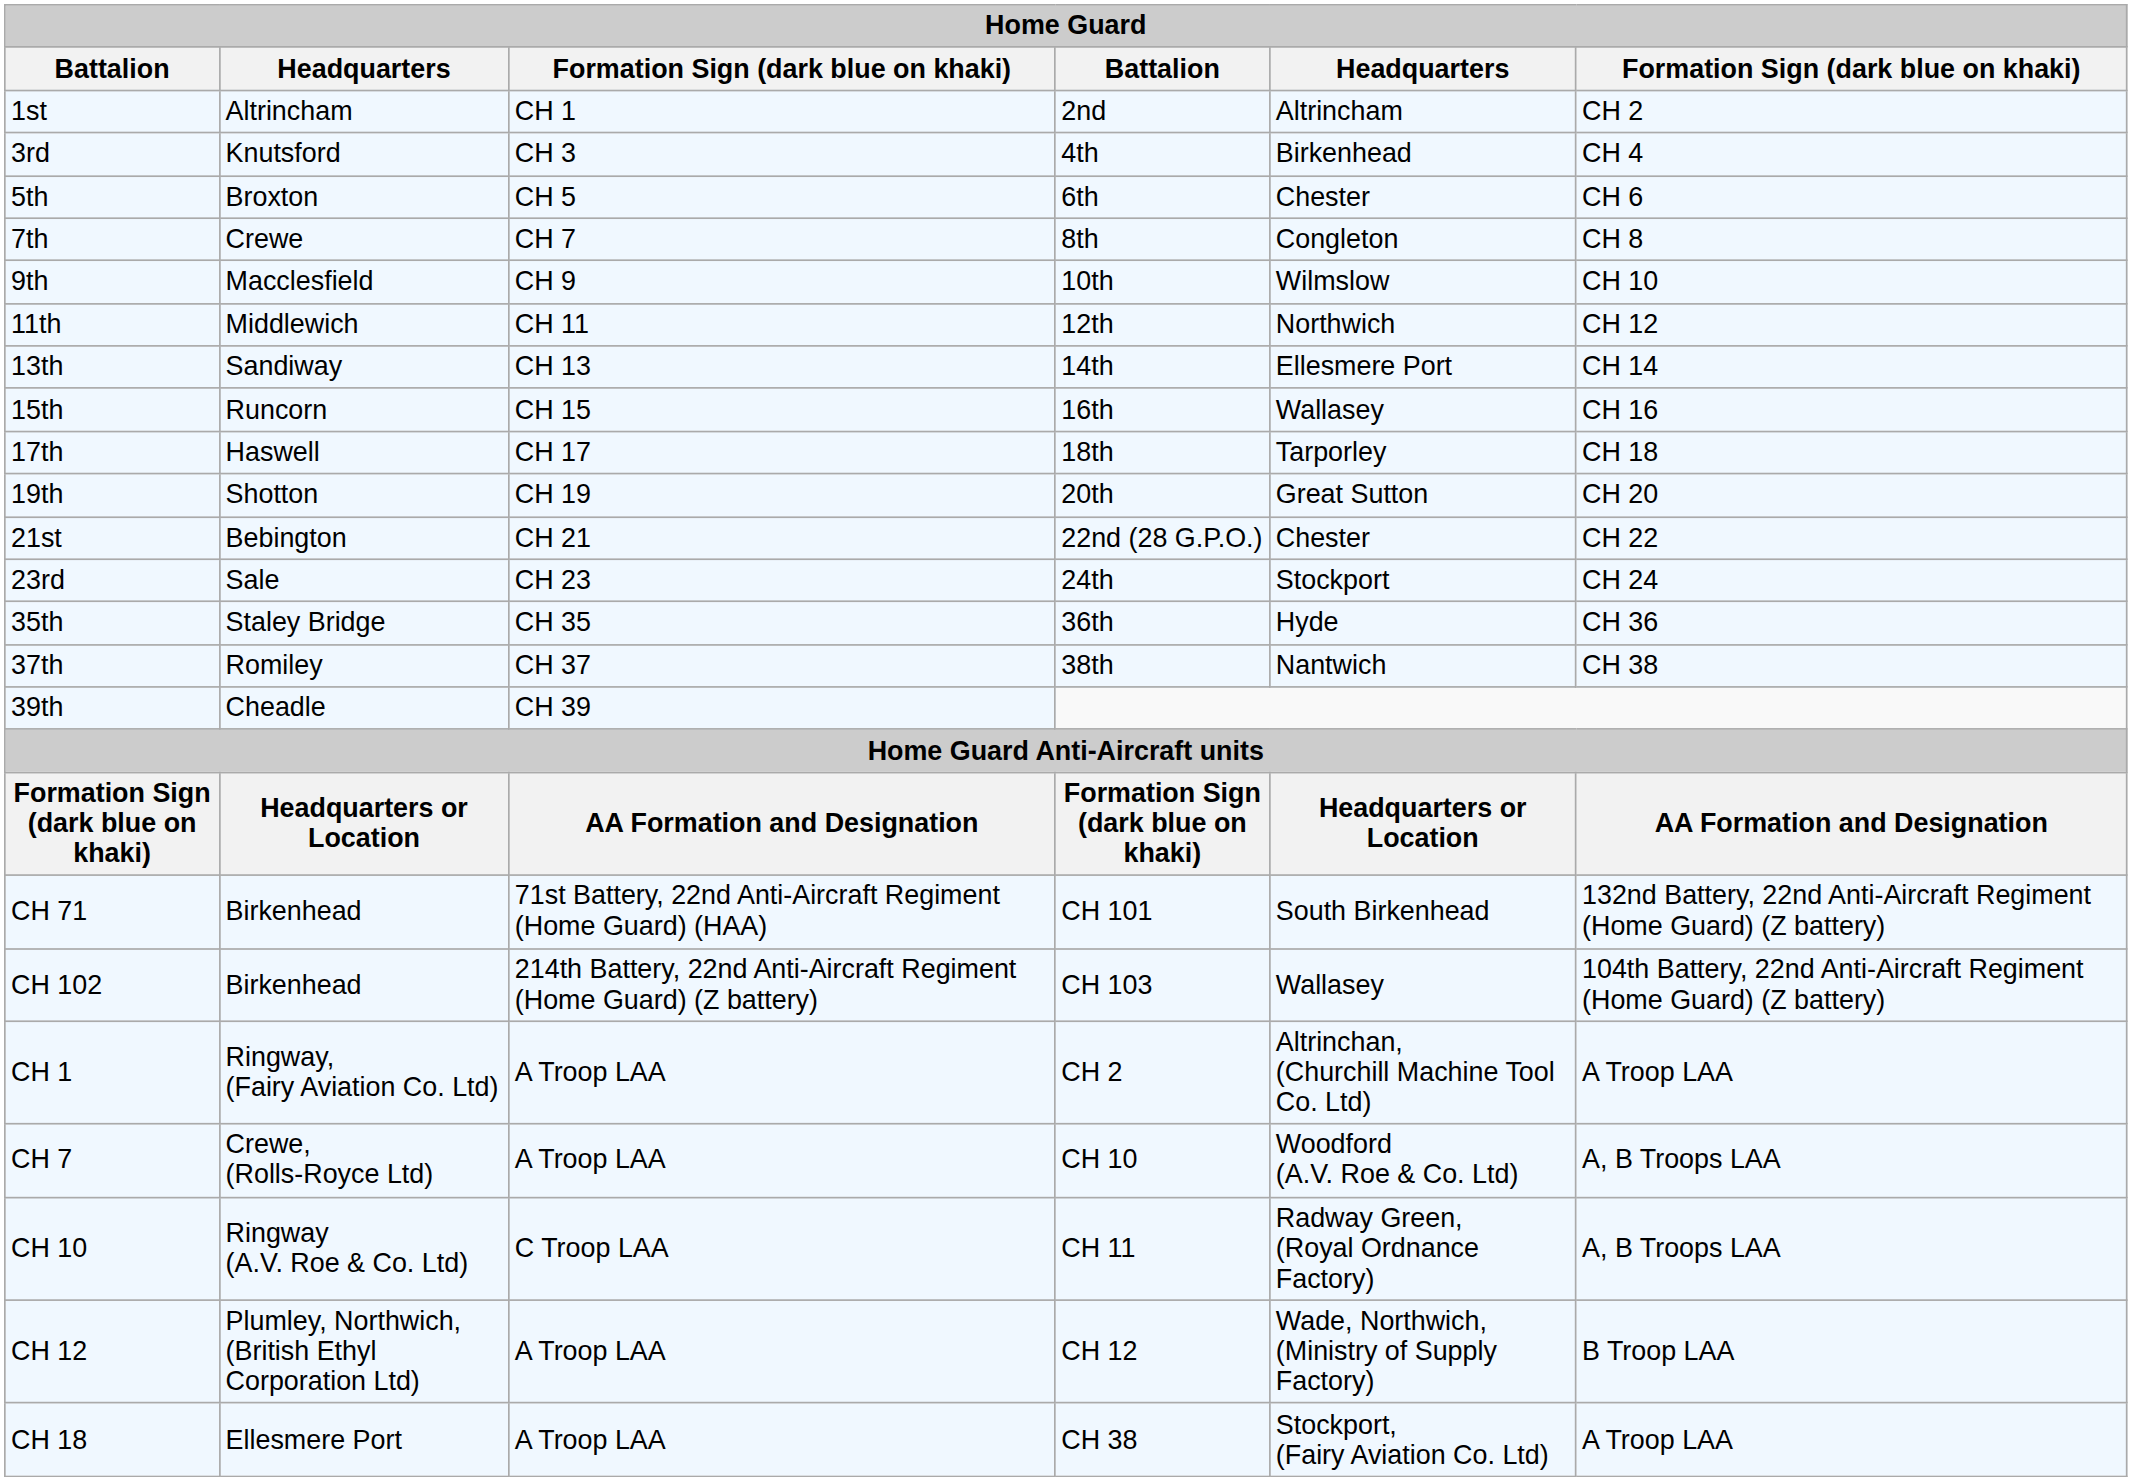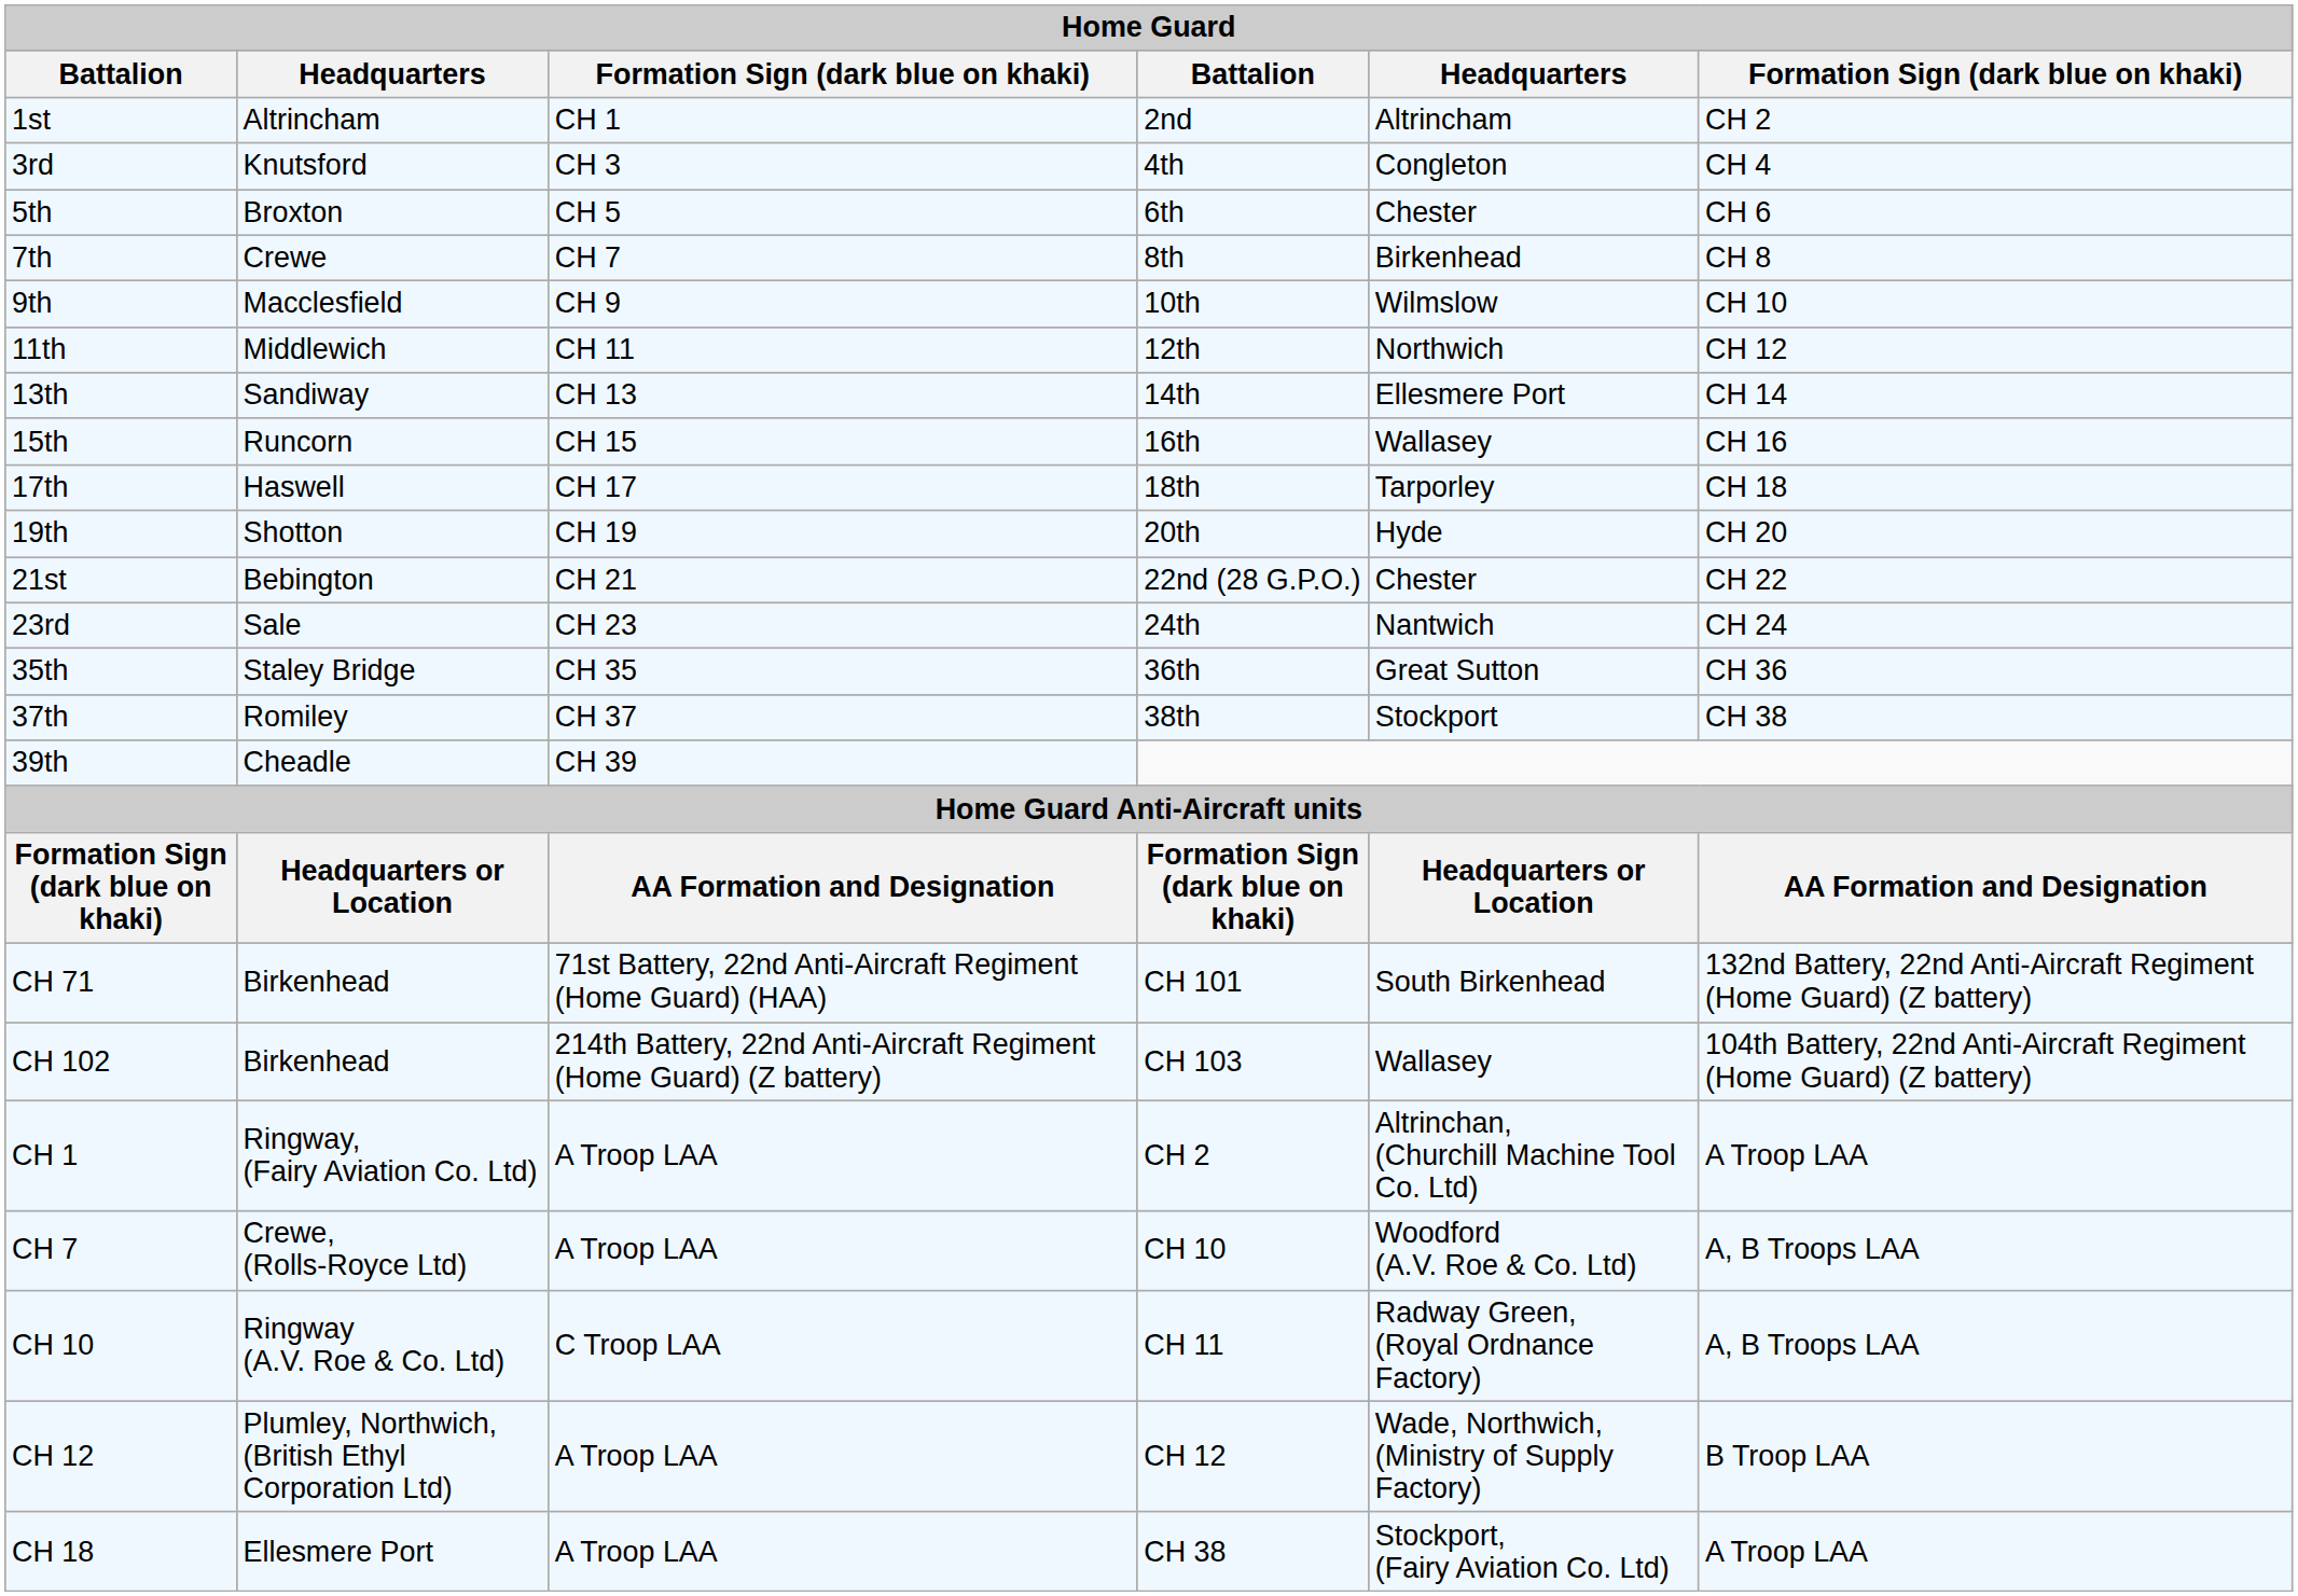3rd | column 5: Birkenhead -> Congleton
7th | column 5: Congleton -> Birkenhead
19th | column 5: Great Sutton -> Hyde
23rd | column 5: Stockport -> Nantwich
35th | column 5: Hyde -> Great Sutton
37th | column 5: Nantwich -> Stockport
